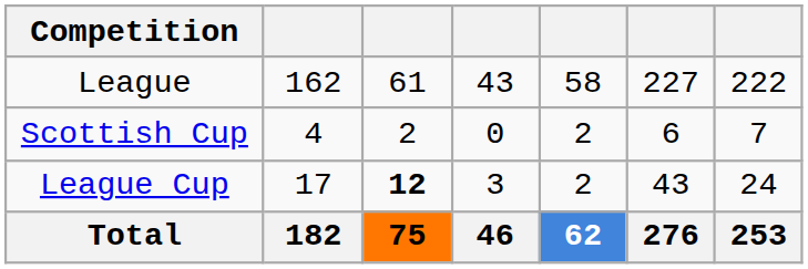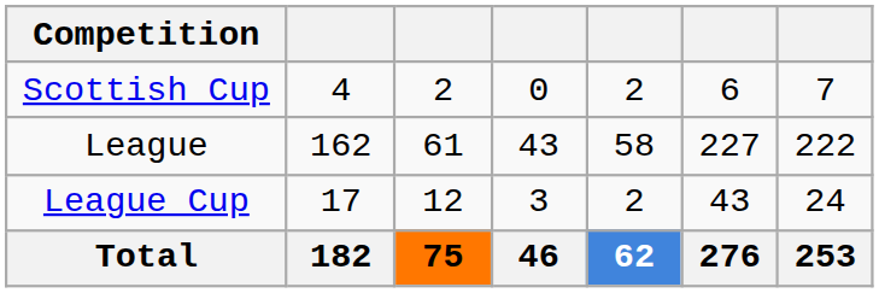rows swapped: League <-> Scottish Cup
League Cup | column 3: bold -> normal
